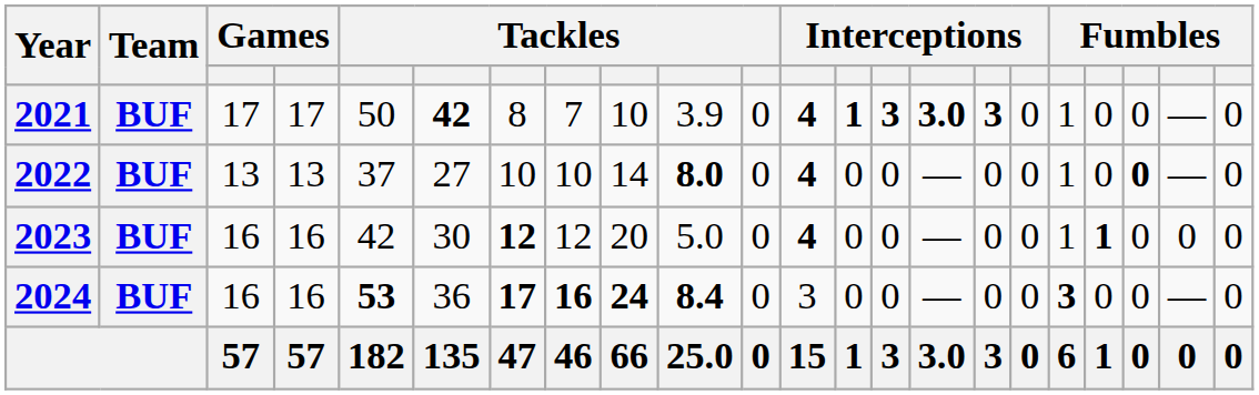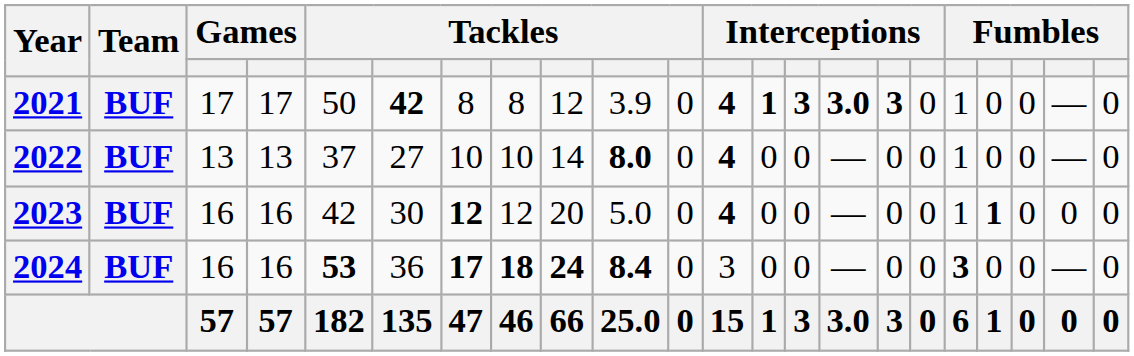2021 | column 8: 7 -> 8
2021 | column 9: 10 -> 12
2022 | column 20: bold -> normal
2024 | column 8: 16 -> 18
